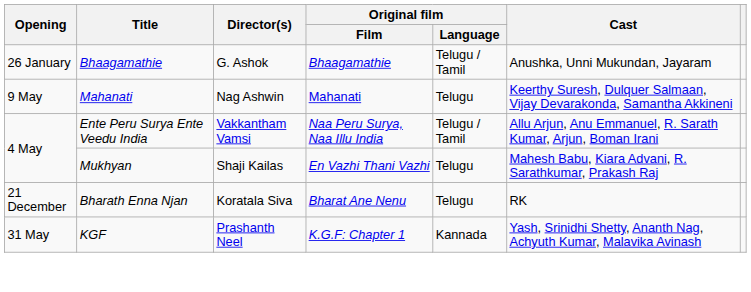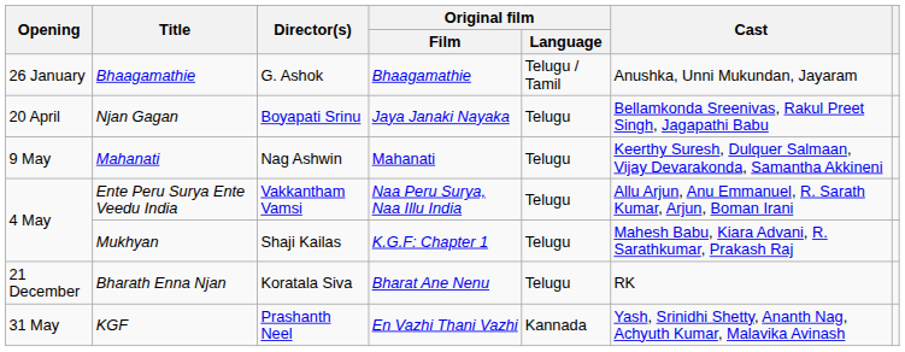+ row: 20 April | Njan Gagan | Boyapati Srinu | Jaya Janaki Nayaka | Telugu | Bellamkonda Sreenivas, Rakul Preet Singh, Jagapathi Babu
Ente Peru Surya Ente Veedu India | Original film / Language: Telugu / Tamil -> Telugu
Mukhyan | Original film / Film: En Vazhi Thani Vazhi -> K.G.F: Chapter 1
KGF | Original film / Film: K.G.F: Chapter 1 -> En Vazhi Thani Vazhi
